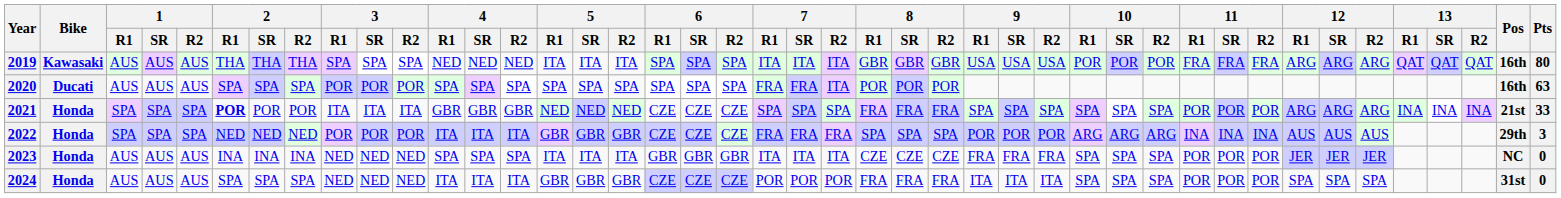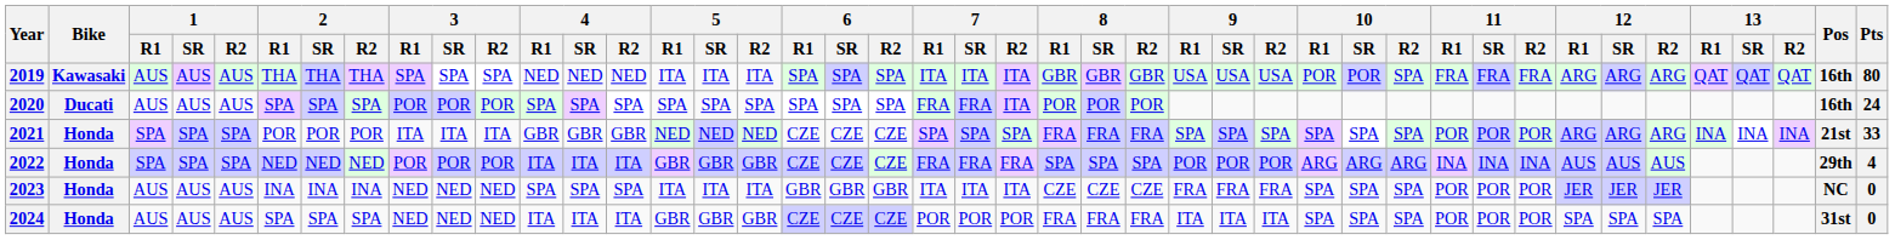2019 | 10 / R2: POR -> SPA
2020 | Pts: 63 -> 24
2021 | 2 / R1: bold -> normal
2022 | Pts: 3 -> 4
